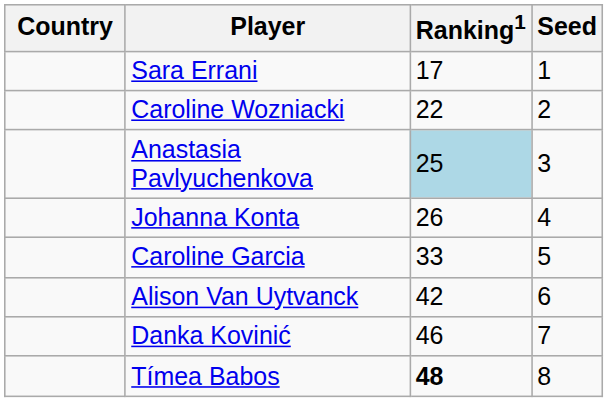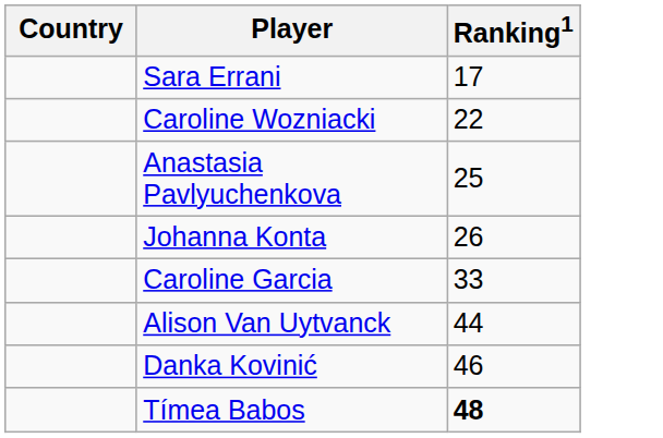- column: Seed | 1 | 2 | 3 | 4 | 5 | 6 | 7 | 8
Anastasia Pavlyuchenkova | Ranking1: lightblue background -> no background
Alison Van Uytvanck | Ranking1: 42 -> 44
